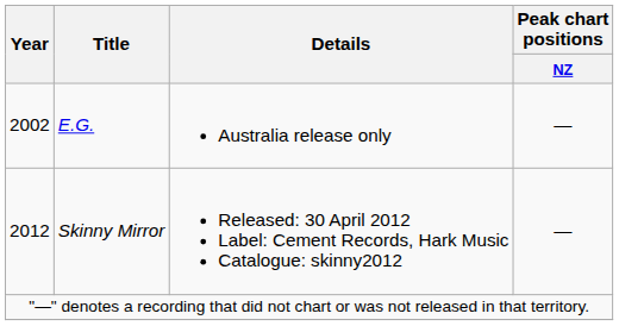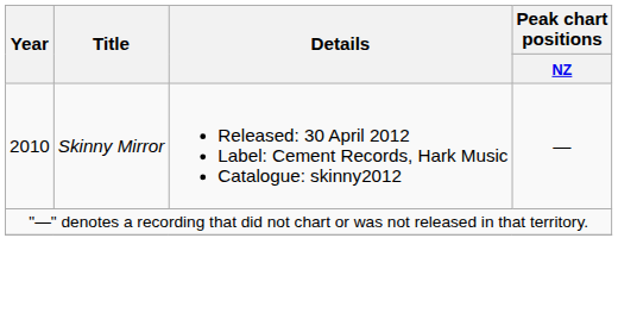- row: 2002 | E.G. | Australia release only | —
Skinny Mirror | Year: 2012 -> 2010
